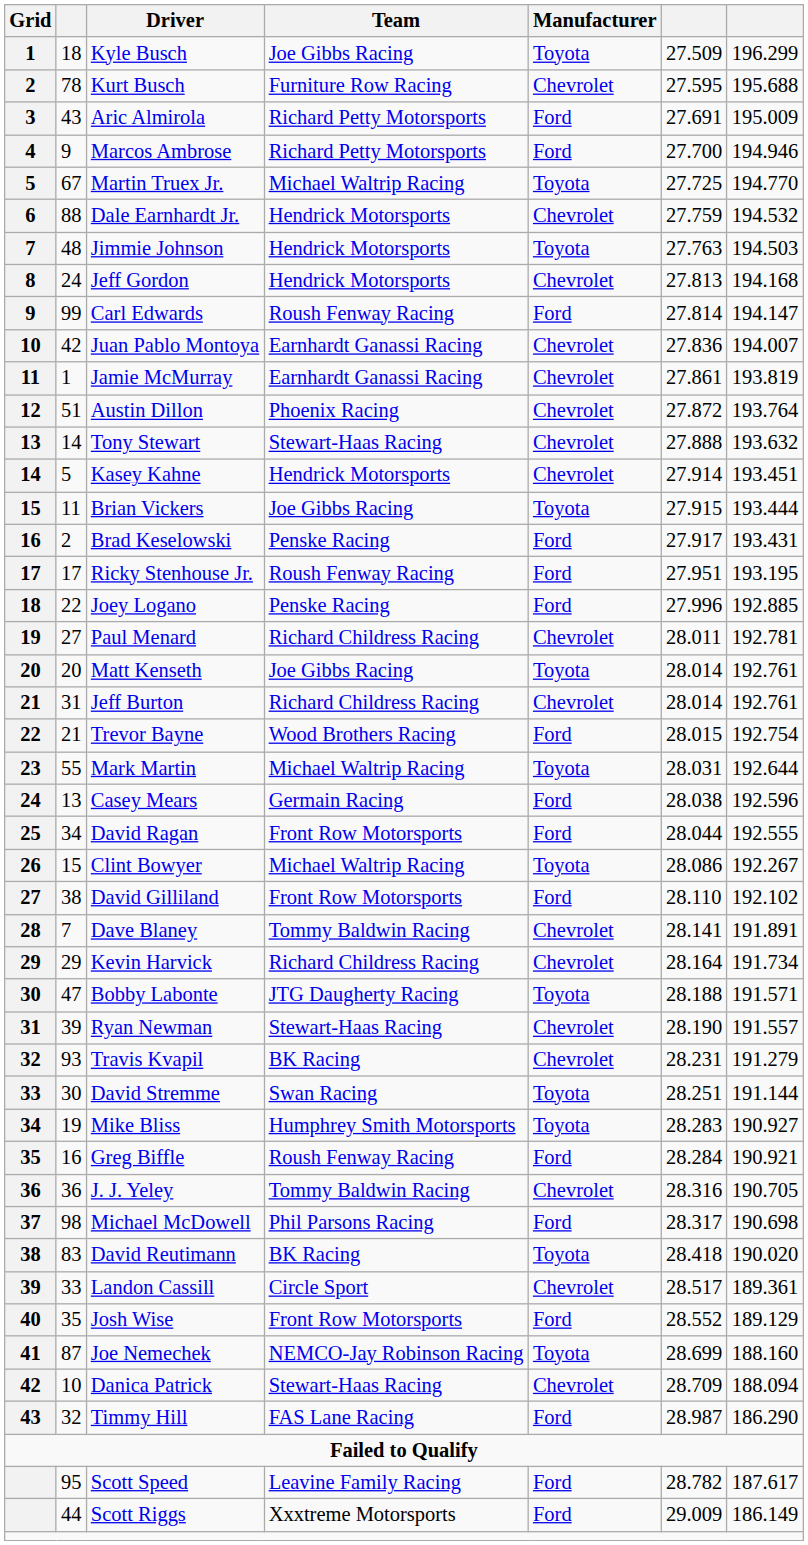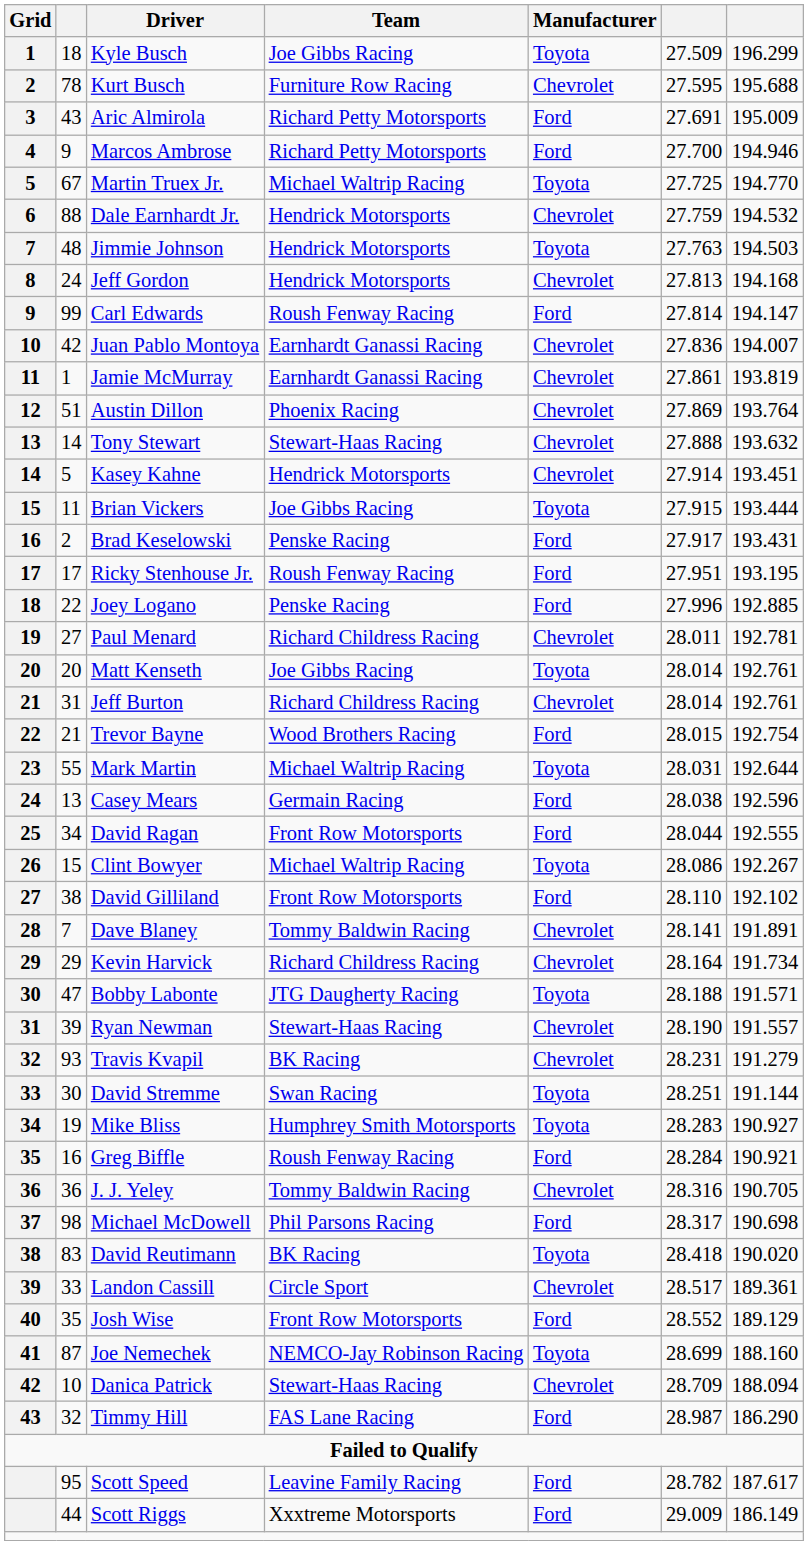Austin Dillon | column 6: 27.872 -> 27.869
